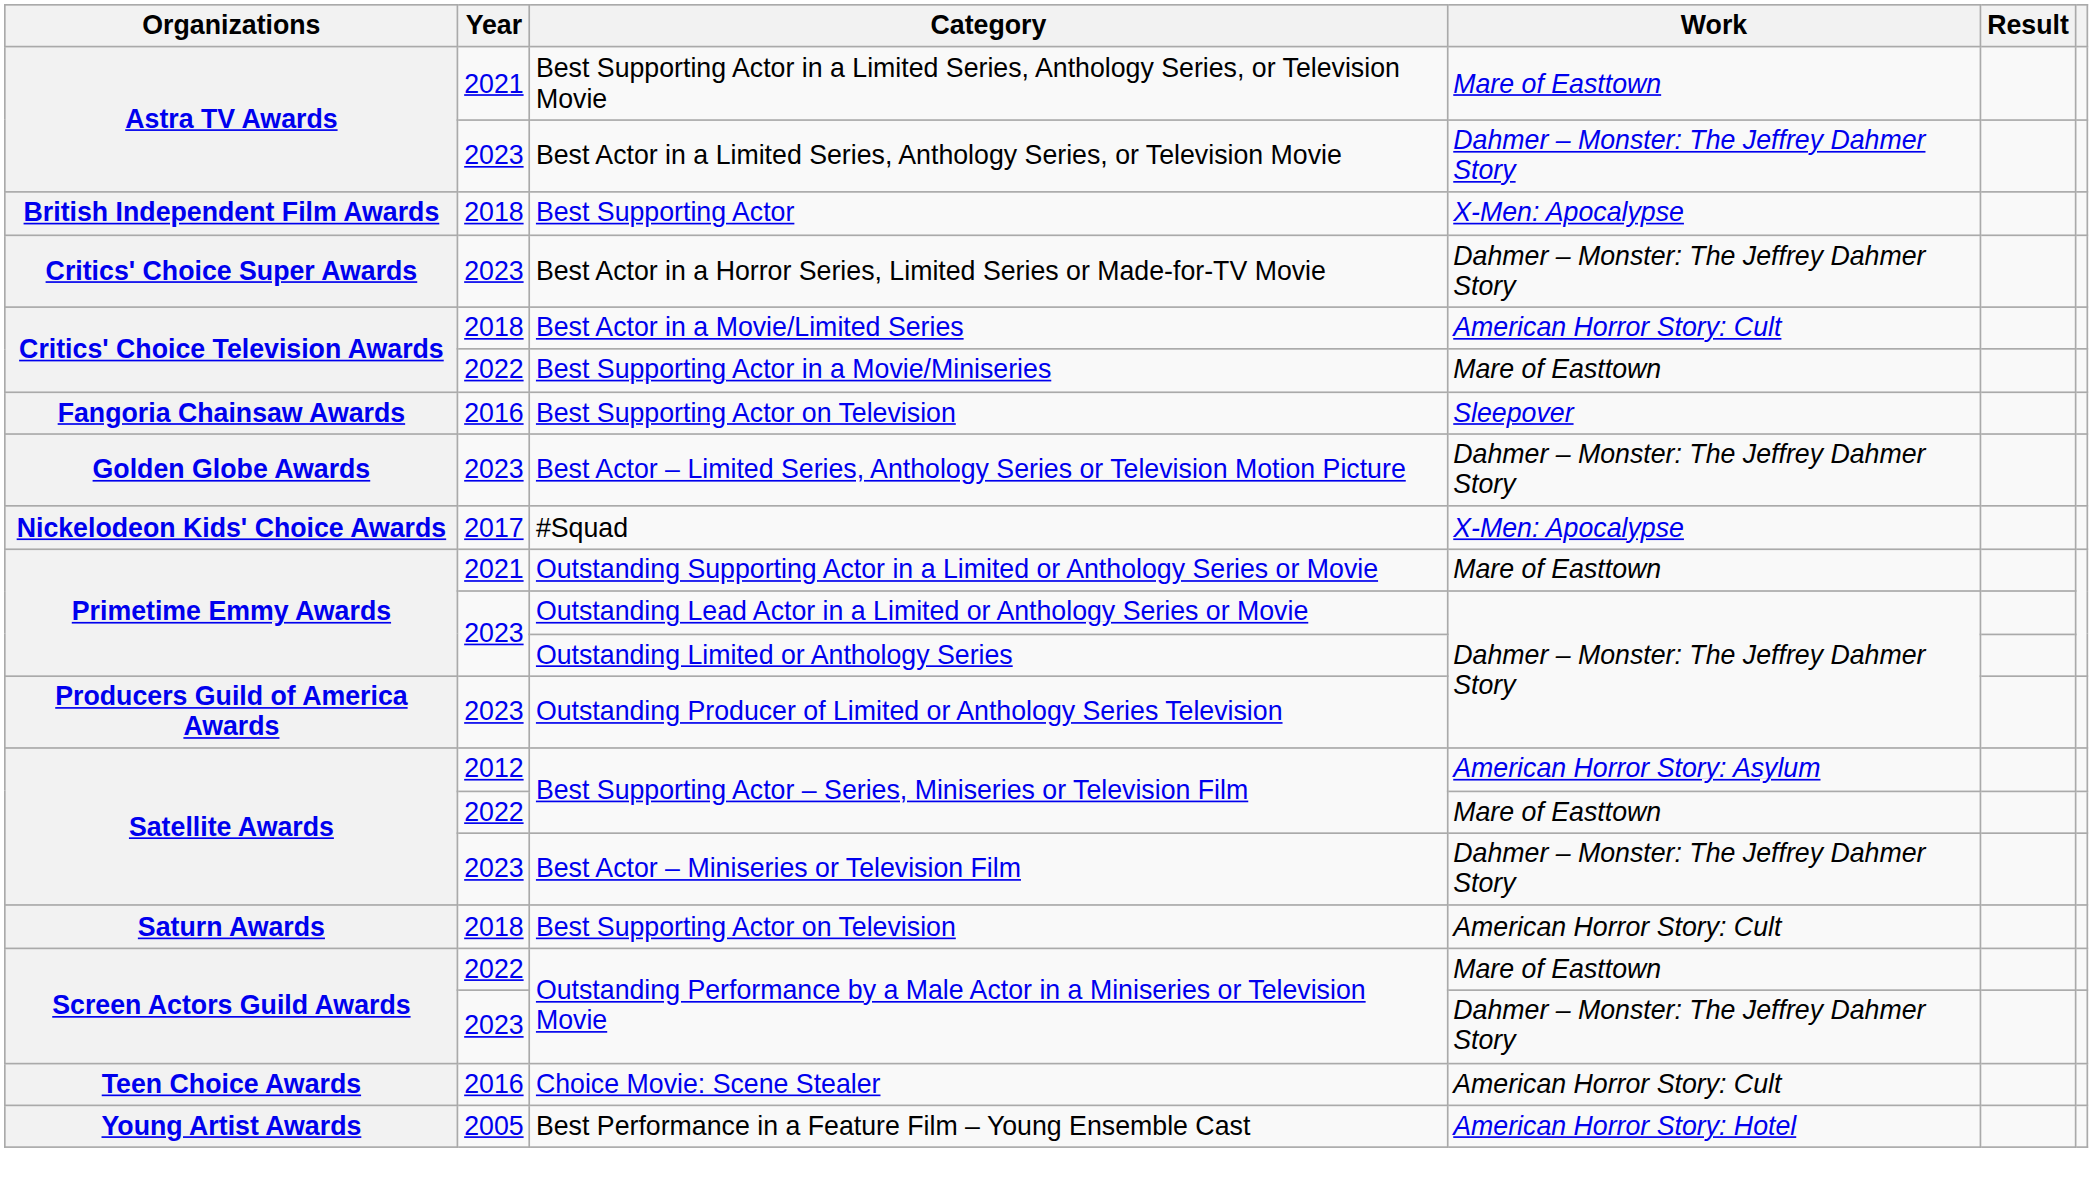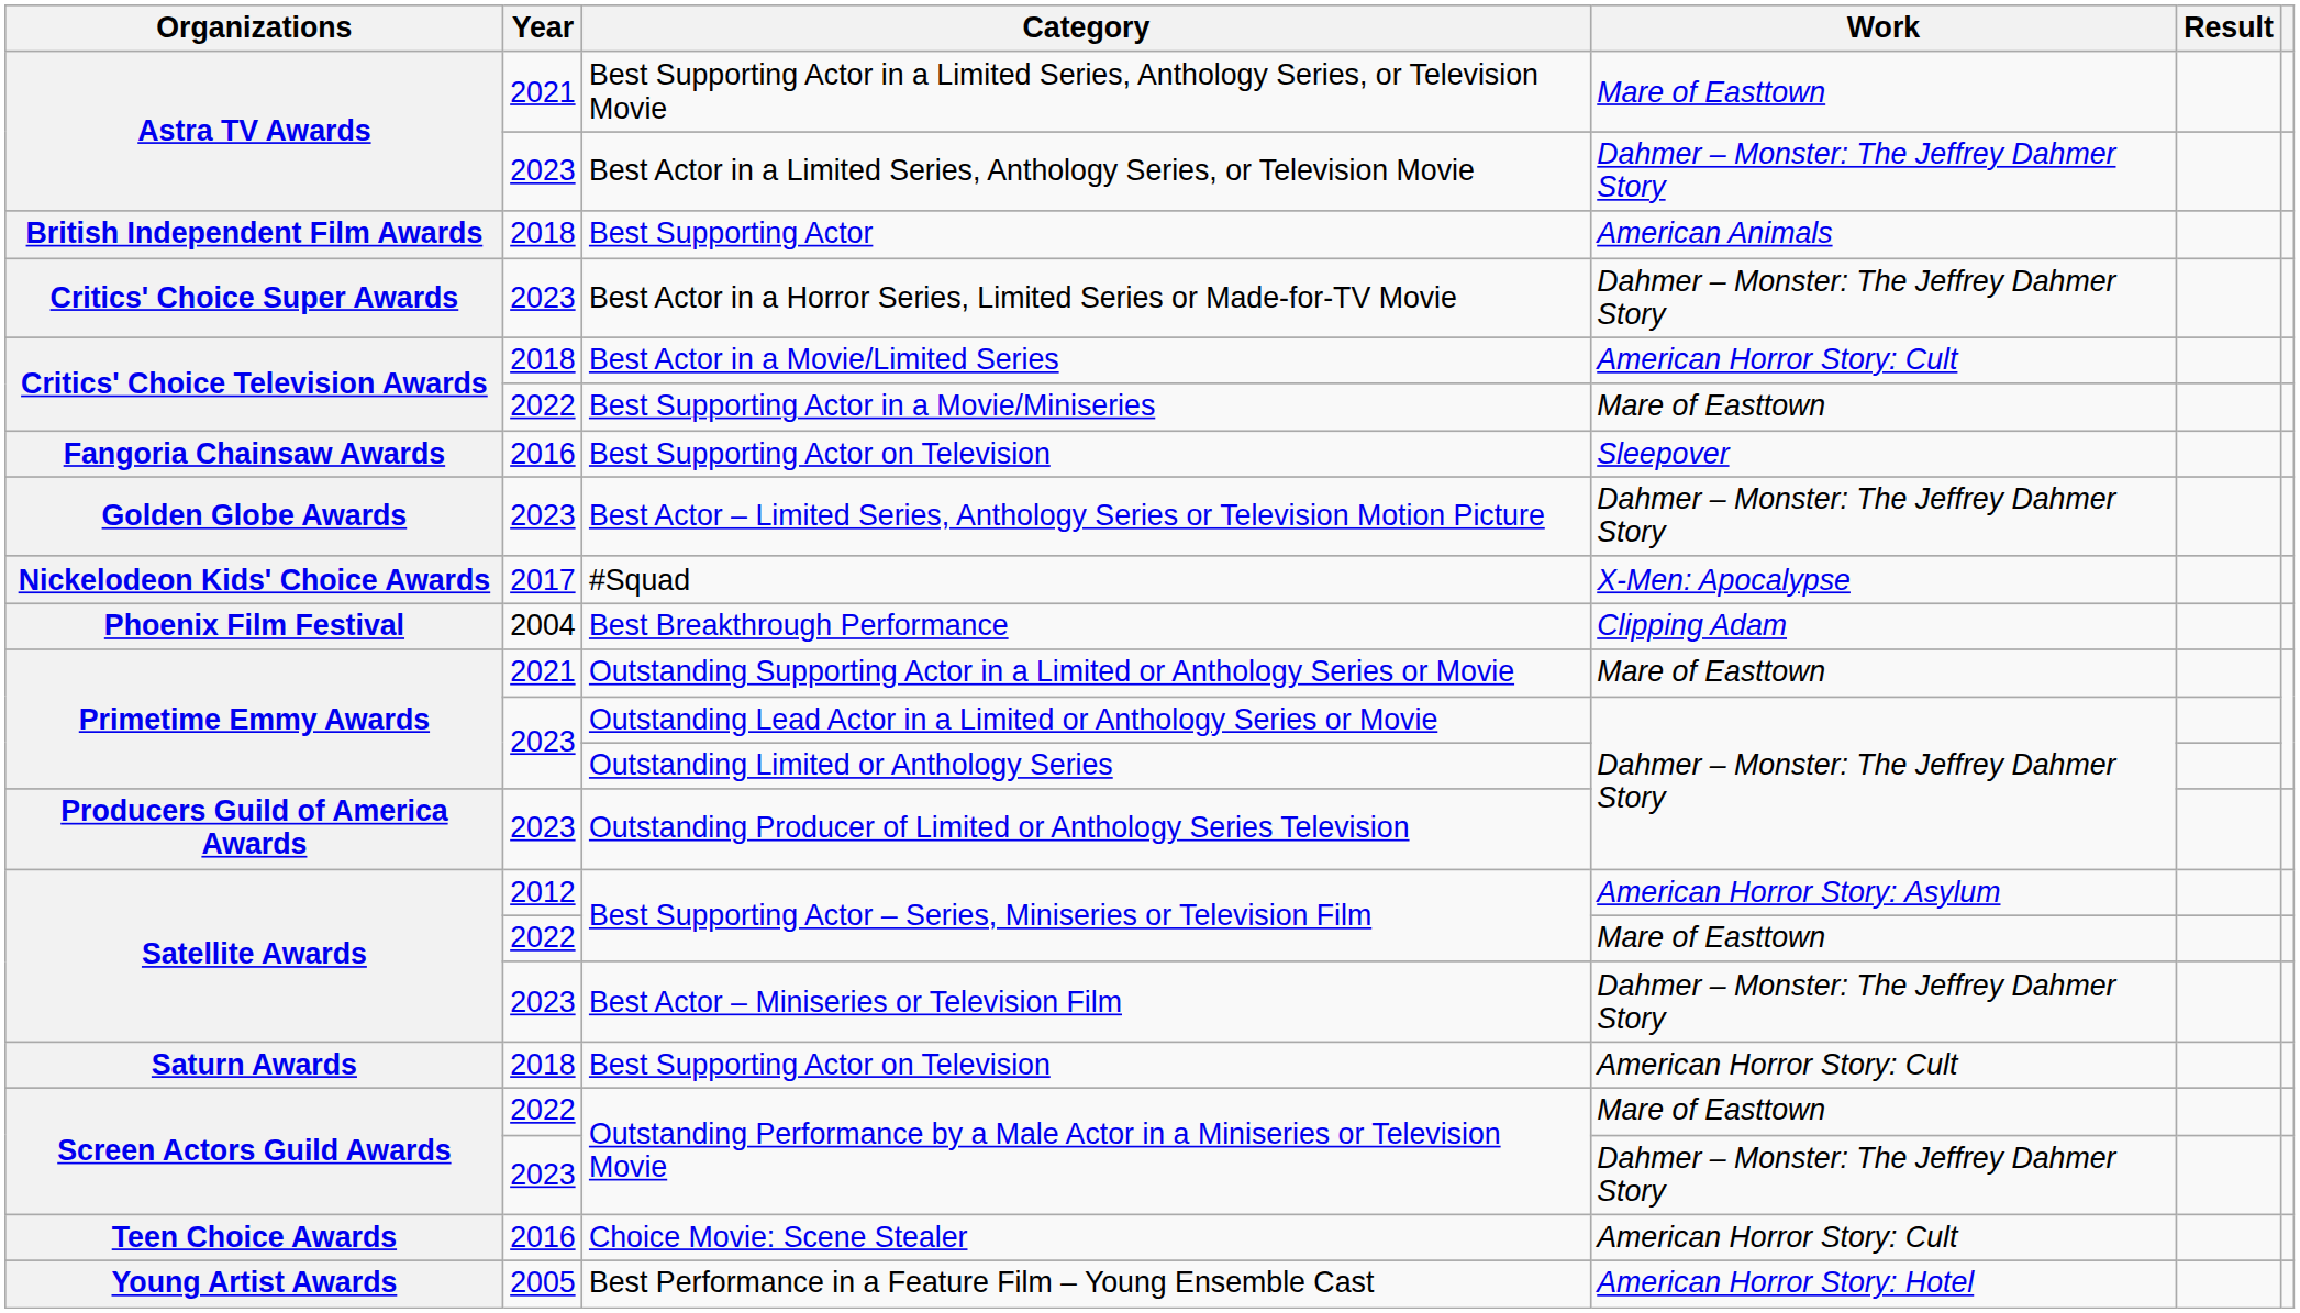Best Supporting Actor | Work: X-Men: Apocalypse -> American Animals
+ row: Phoenix Film Festival | 2004 | Best Breakthrough Performance | Clipping Adam
